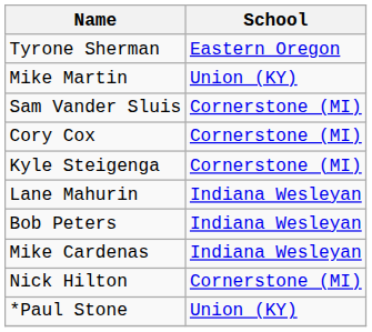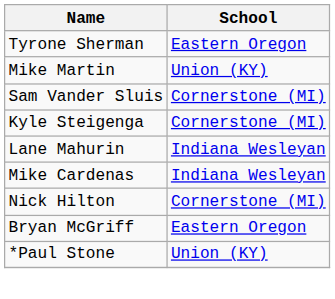- row: Cory Cox | Cornerstone (MI)
- row: Bob Peters | Indiana Wesleyan
+ row: Bryan McGriff | Eastern Oregon
